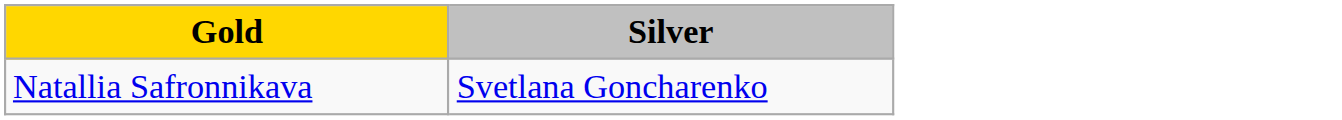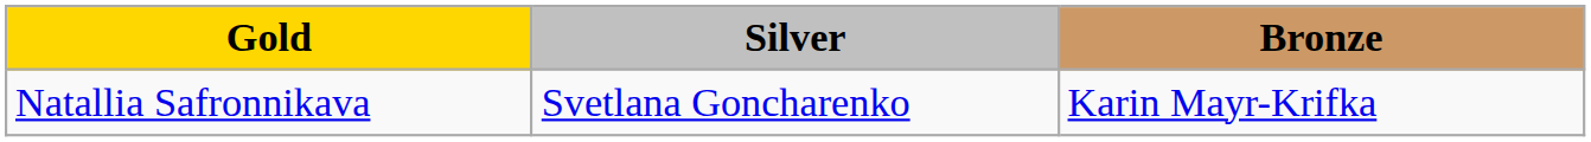+ column: Bronze | Karin Mayr-Krifka
